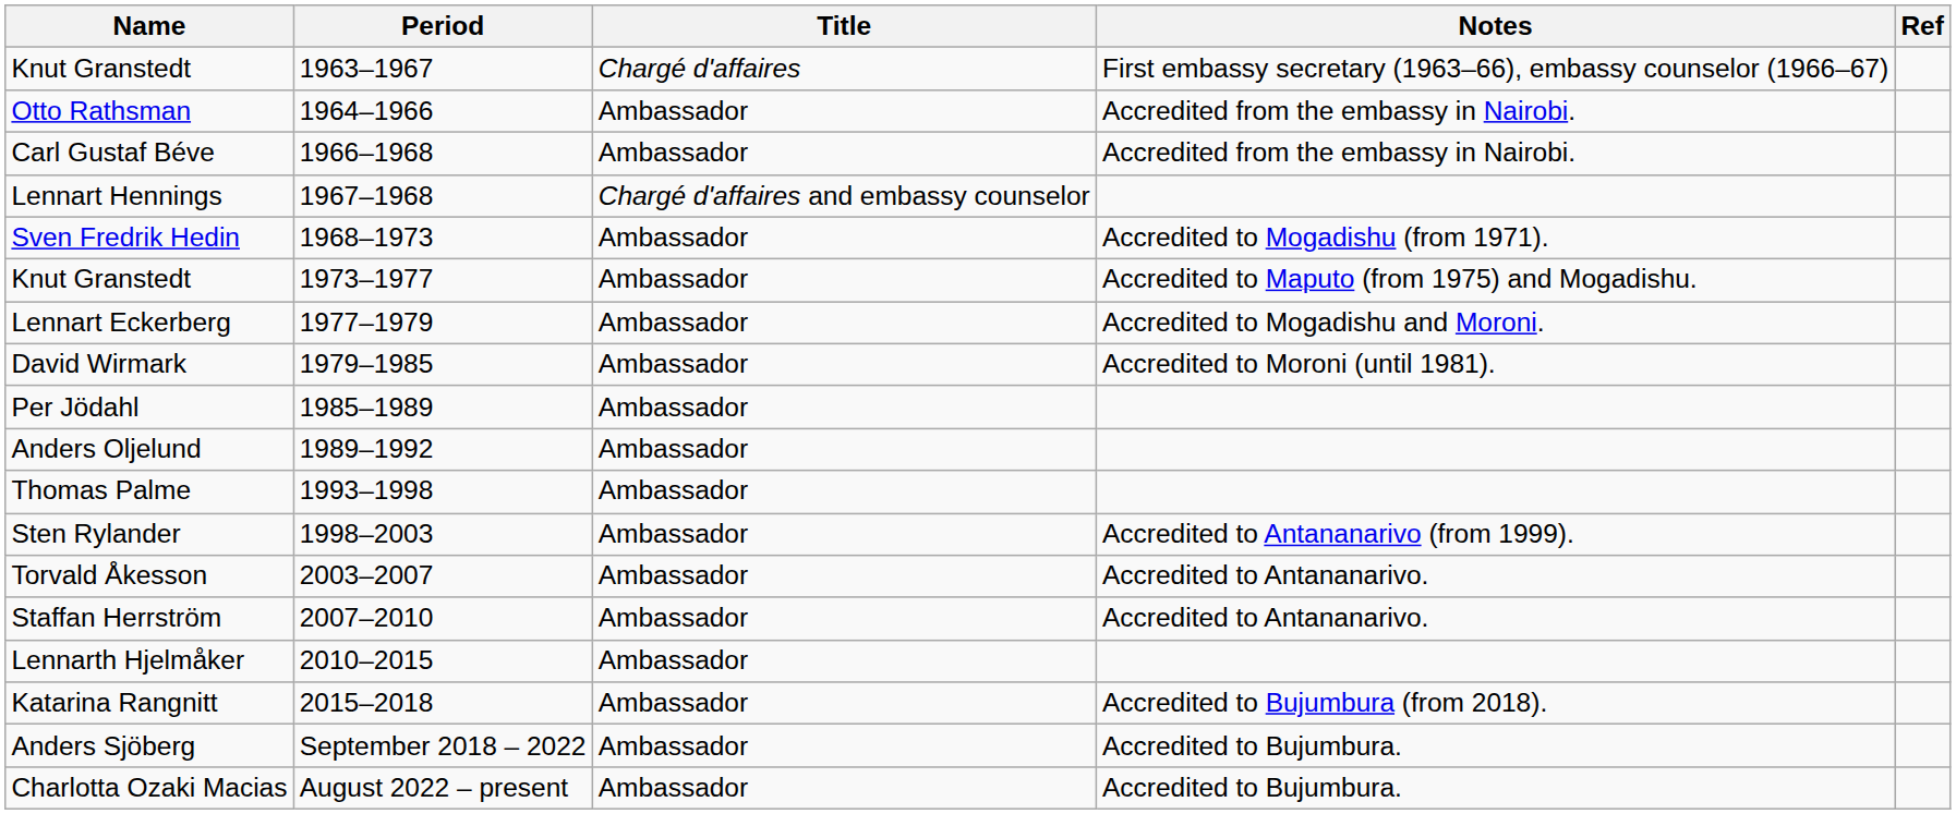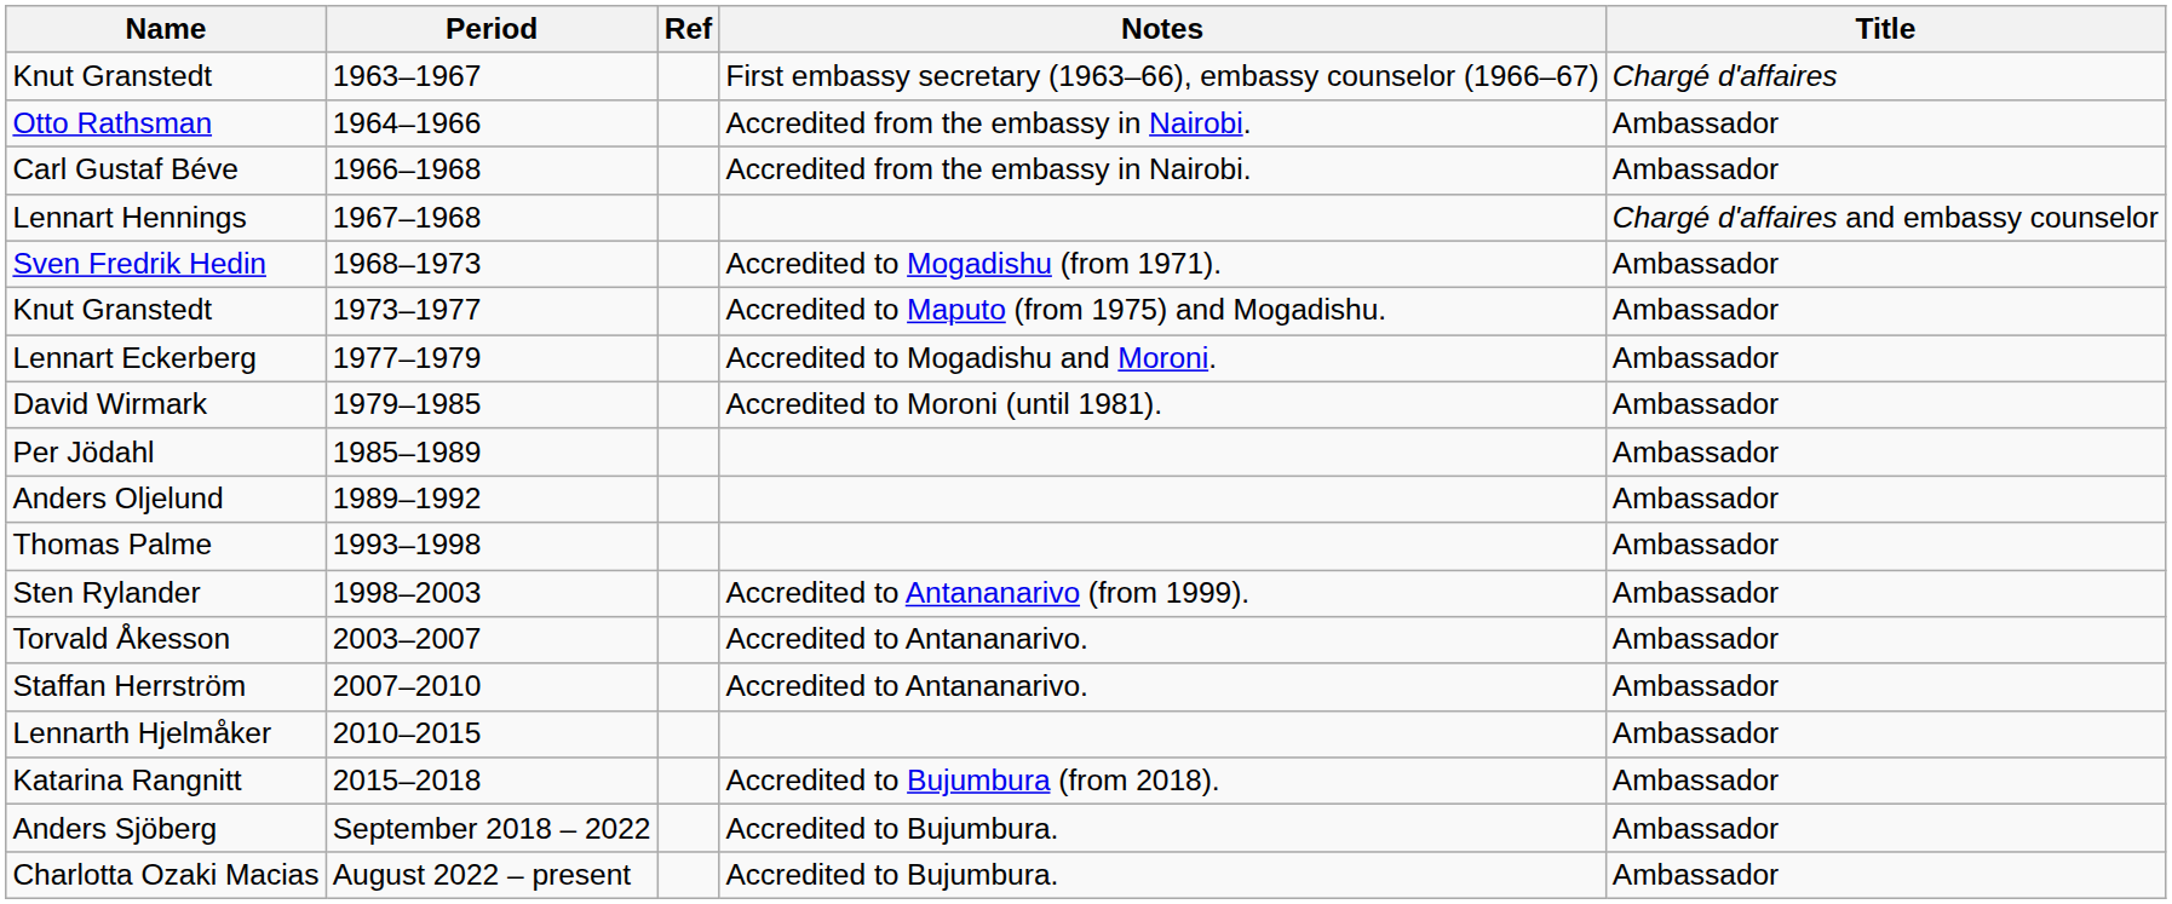columns swapped: Title <-> Ref
